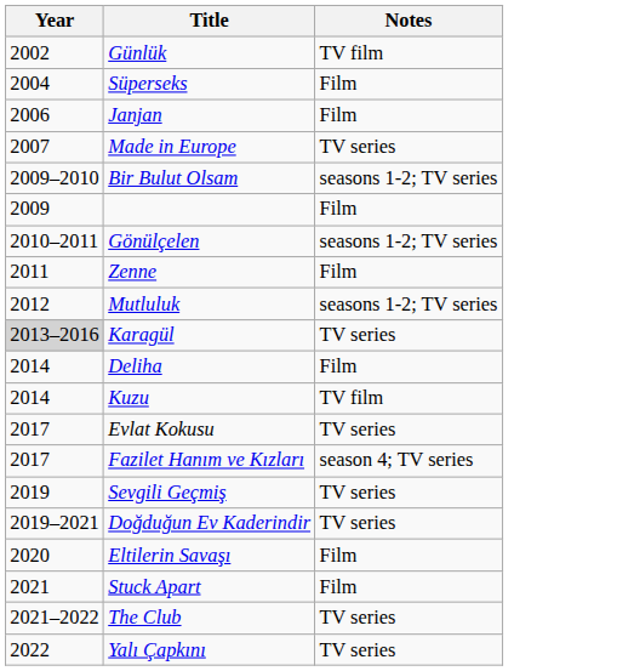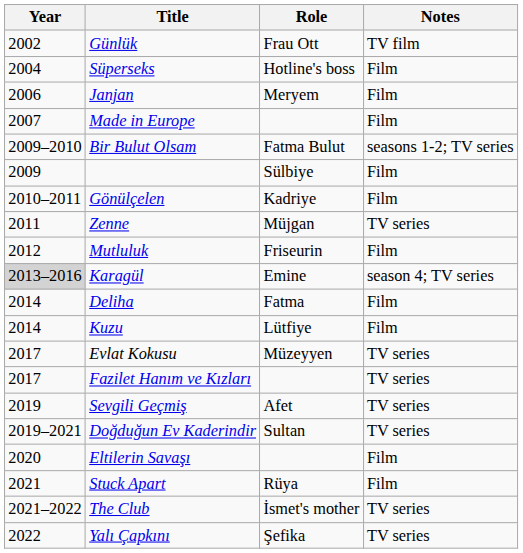+ column: Role | Frau Ott | Hotline's boss | Meryem | Fatma Bulut | Sülbiye | Kadriye | Müjgan | Friseurin | Emine | Fatma | Lütfiye | Müzeyyen | Afet | Sultan | Rüya | İsmet's mother | Şefika
Made in Europe | Notes: TV series -> Film
Gönülçelen | Notes: seasons 1-2; TV series -> Film
Zenne | Notes: Film -> TV series
Mutluluk | Notes: seasons 1-2; TV series -> Film
Karagül | Notes: TV series -> season 4; TV series
Kuzu | Notes: TV film -> Film
Fazilet Hanım ve Kızları | Notes: season 4; TV series -> TV series
